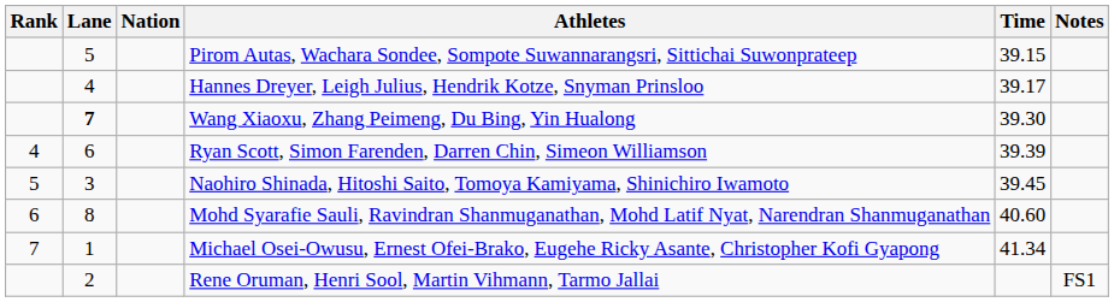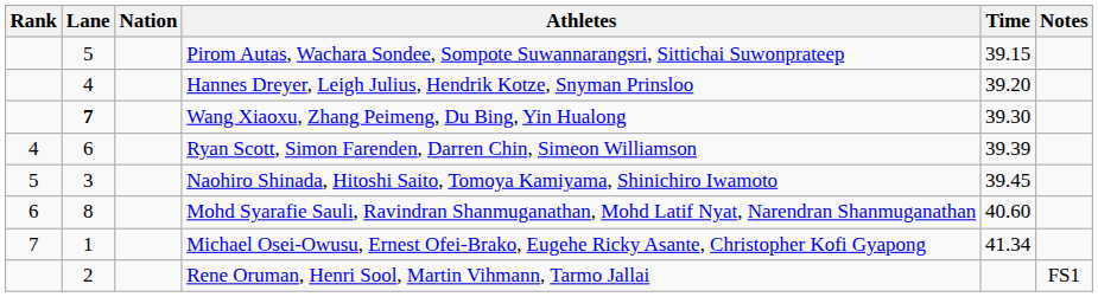Hannes Dreyer, Leigh Julius, Hendrik Kotze, Snyman Prinsloo | Time: 39.17 -> 39.20
